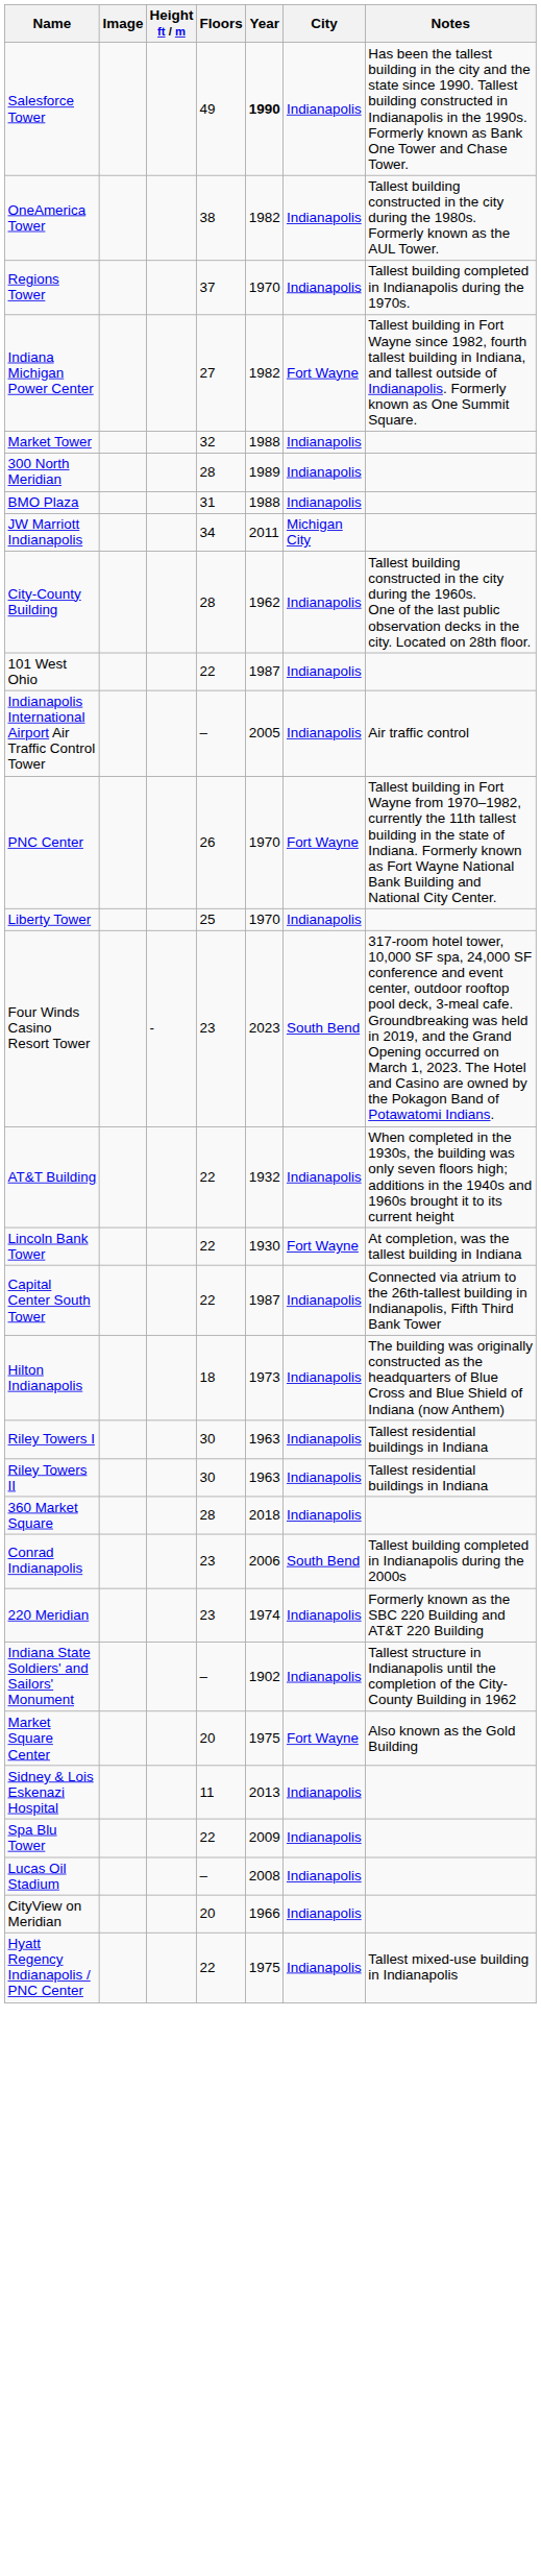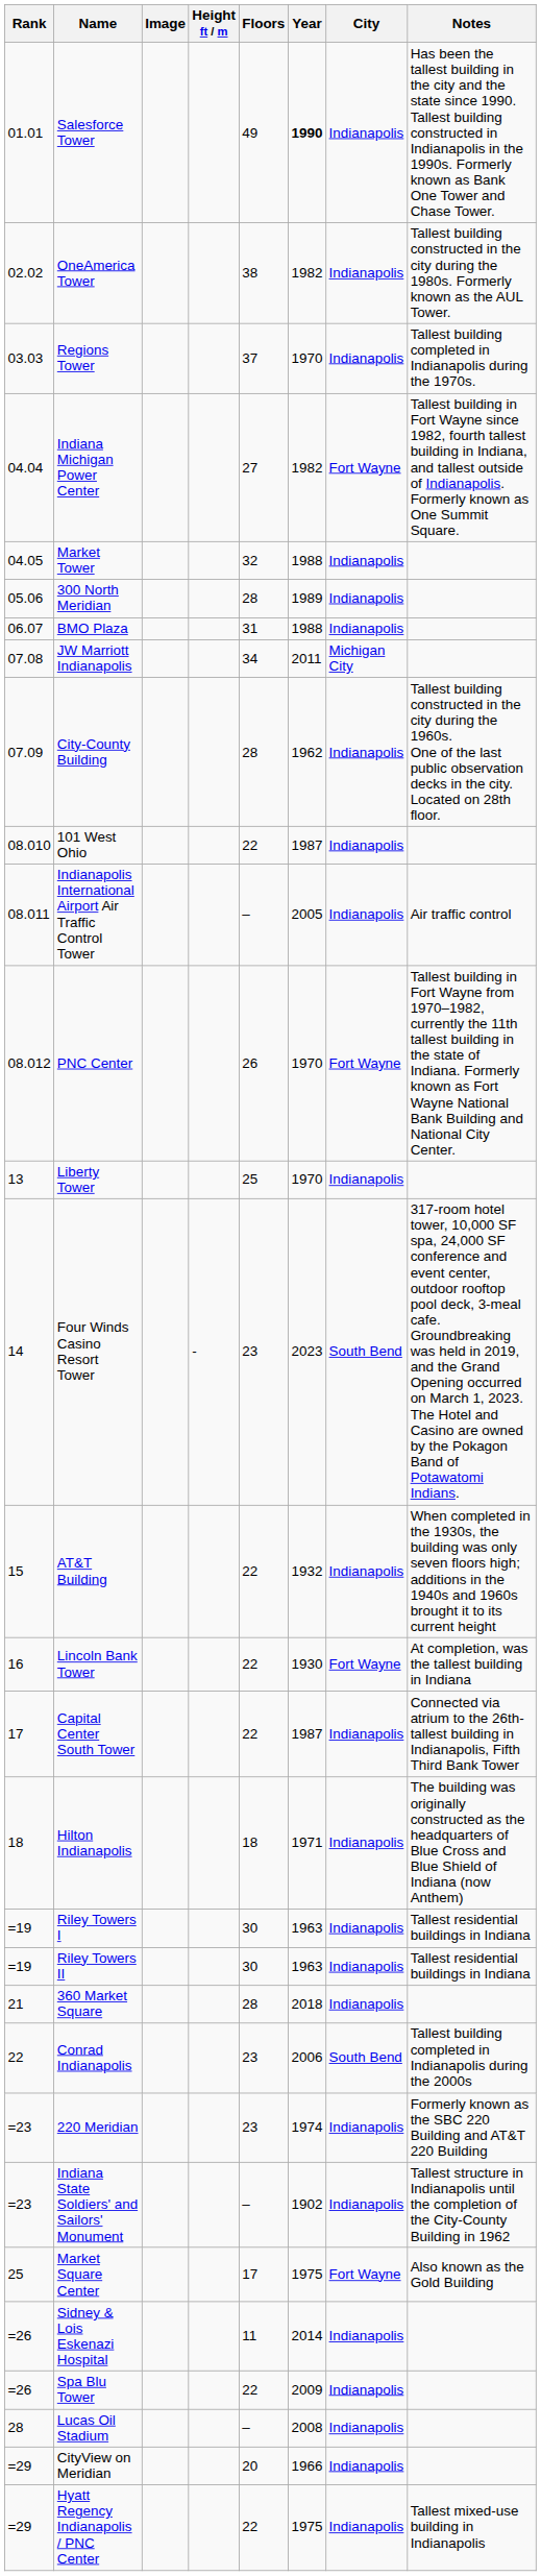+ column: Rank | 01.01 | 02.02 | 03.03 | 04.04 | 04.05 | 05.06 | 06.07 | 07.08 | 07.09 | 08.010 | 08.011 | 08.012 | 13 | 14 | 15 | 16 | 17 | 18 | =19 | =19 | 21 | 22 | =23 | =23 | 25 | =26 | =26 | 28 | =29 | =29
Hilton Indianapolis | Year: 1973 -> 1971
Market Square Center | Floors: 20 -> 17
Sidney & Lois Eskenazi Hospital | Year: 2013 -> 2014
